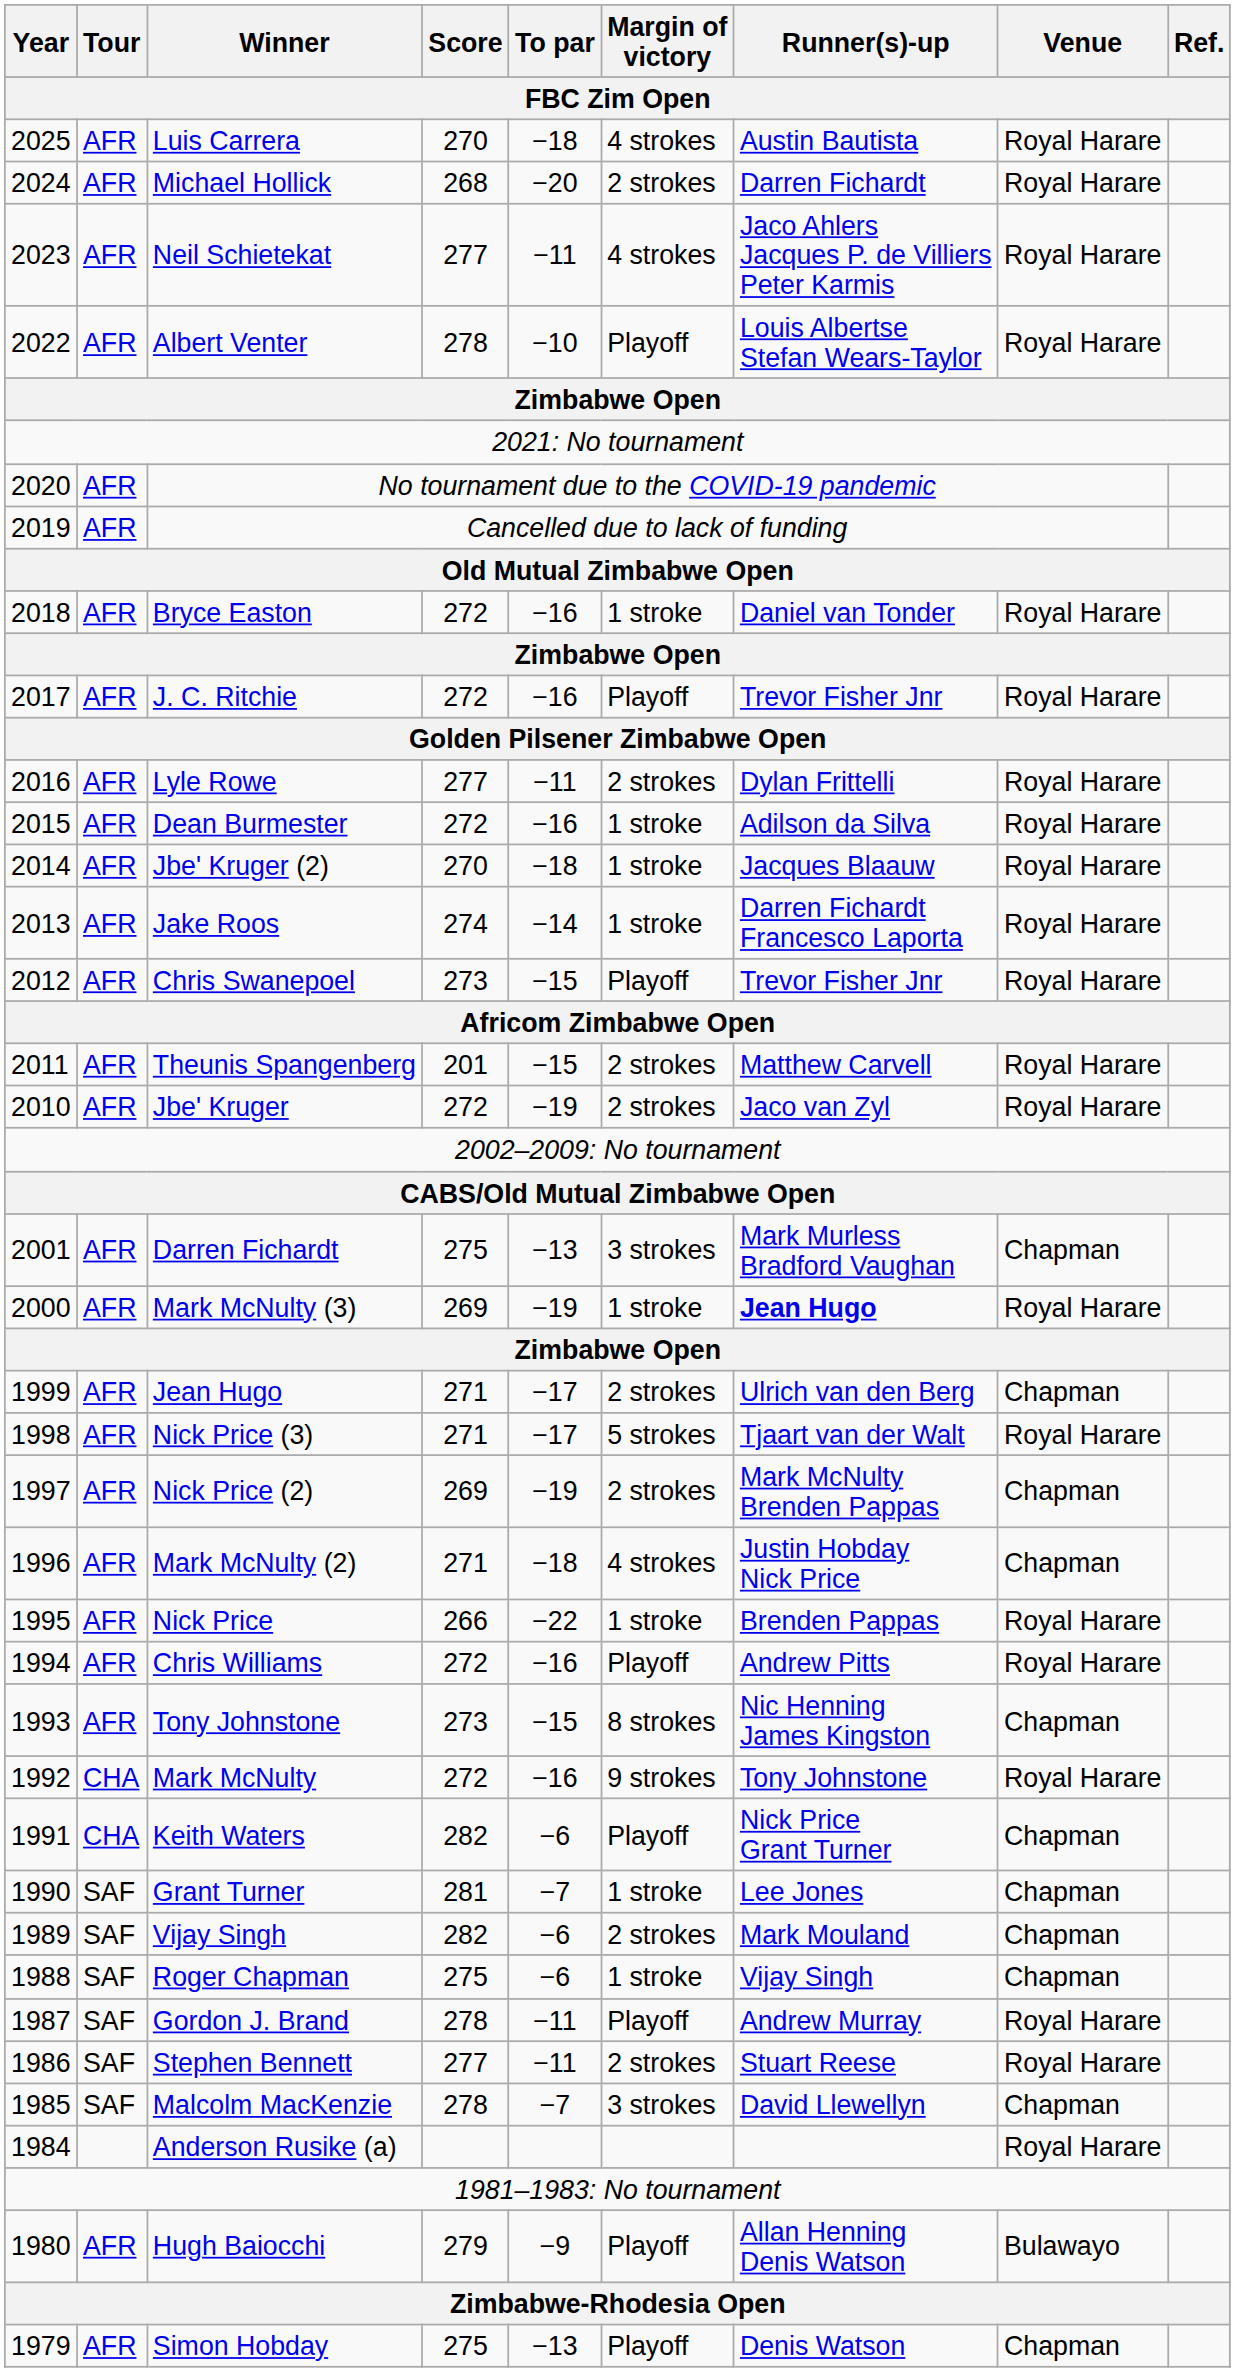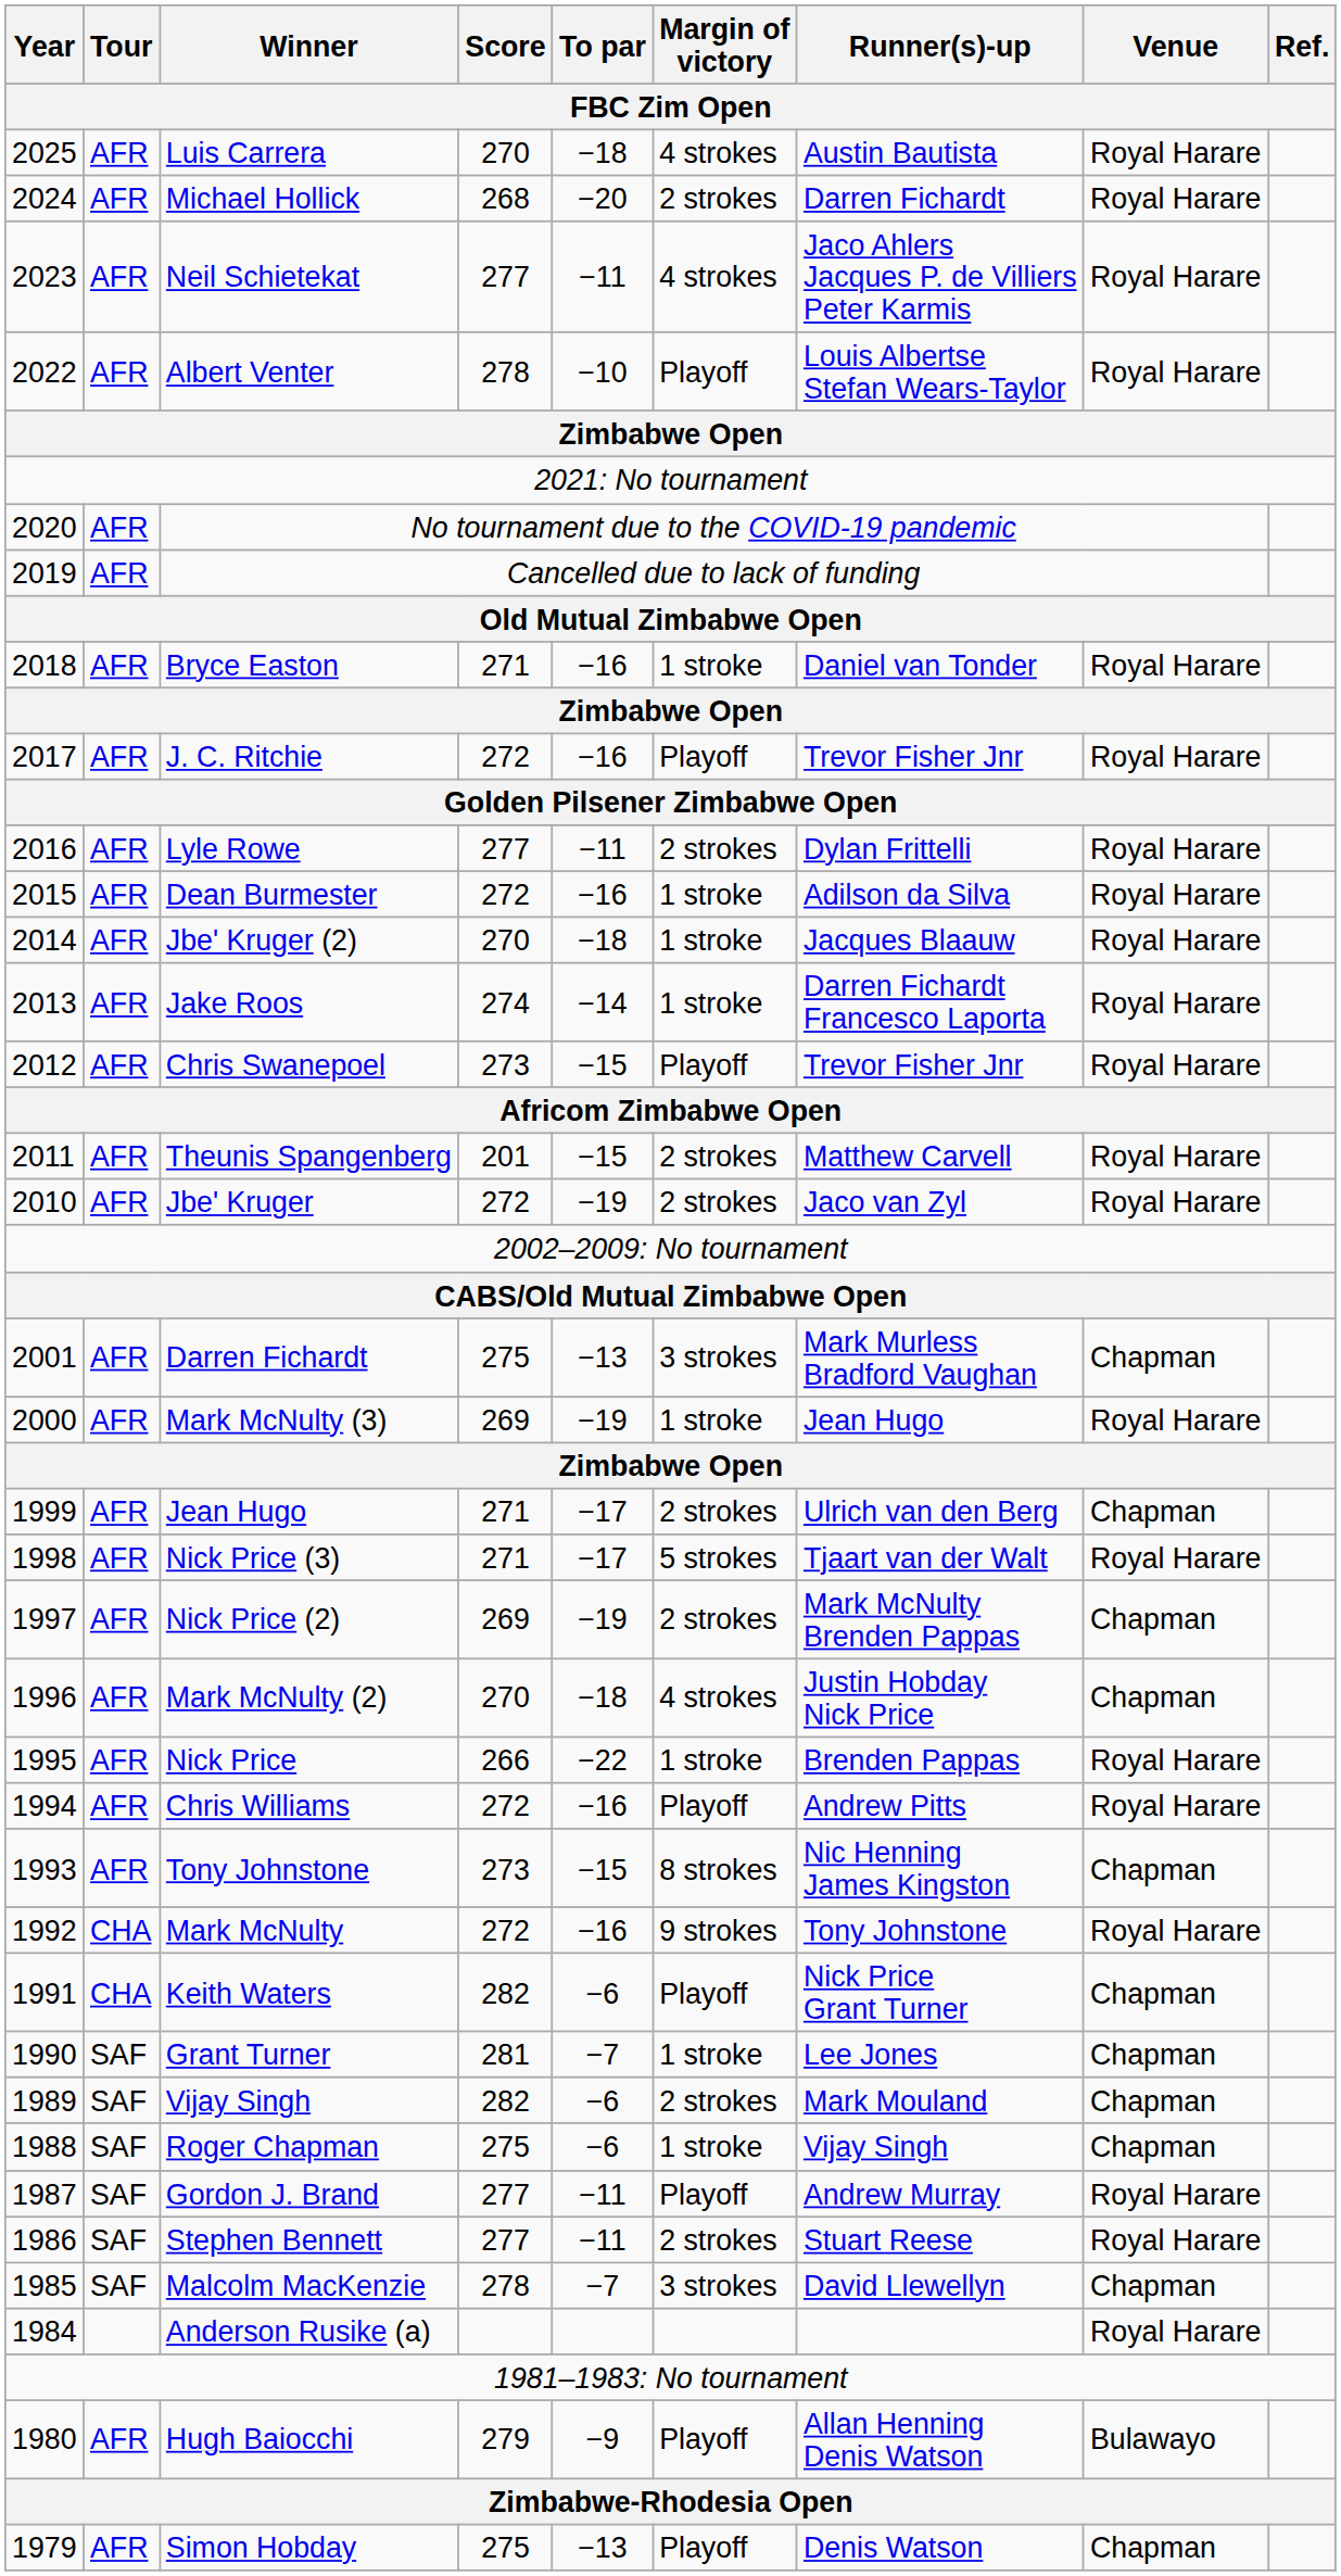Bryce Easton | Score: 272 -> 271
Mark McNulty (3) | Runner(s)-up: bold -> normal
Mark McNulty (2) | Score: 271 -> 270
Gordon J. Brand | Score: 278 -> 277
